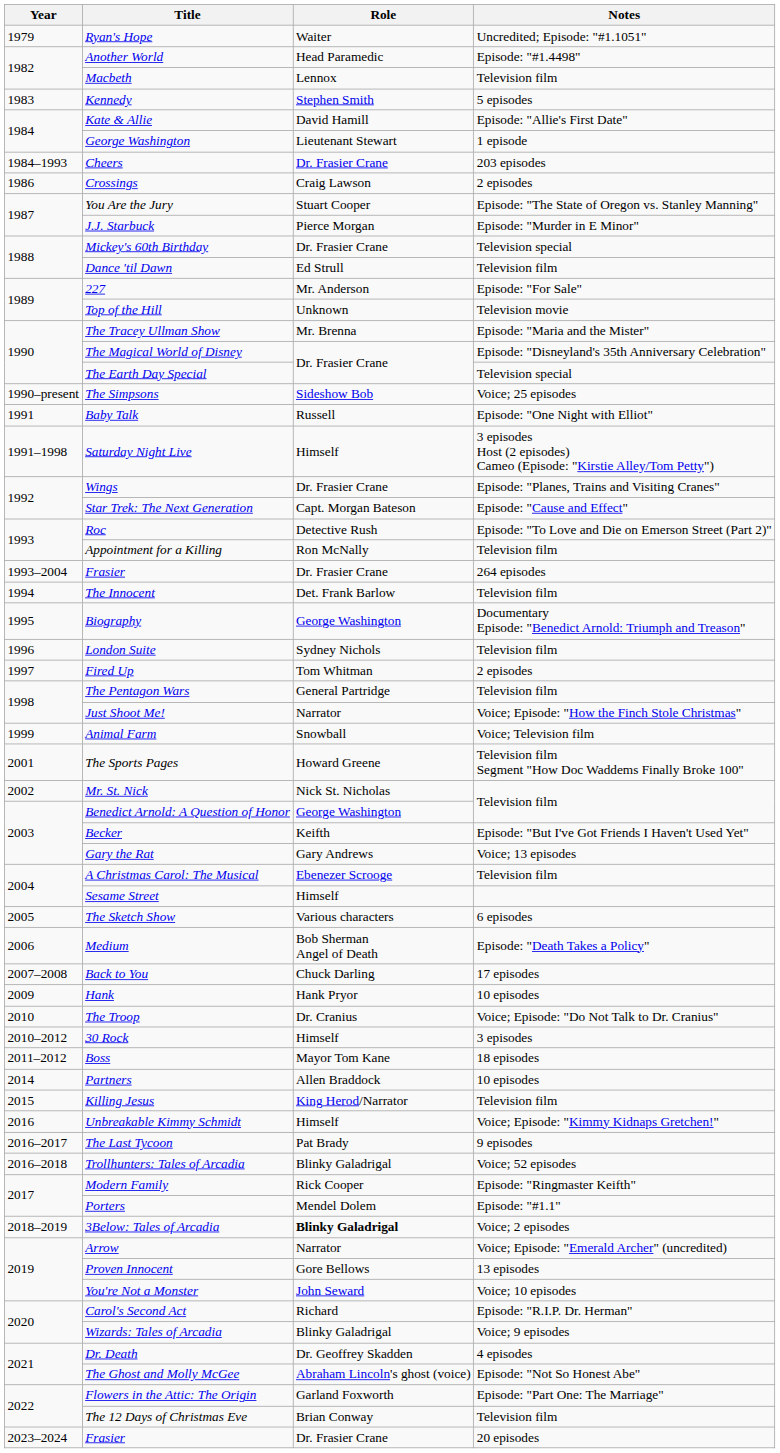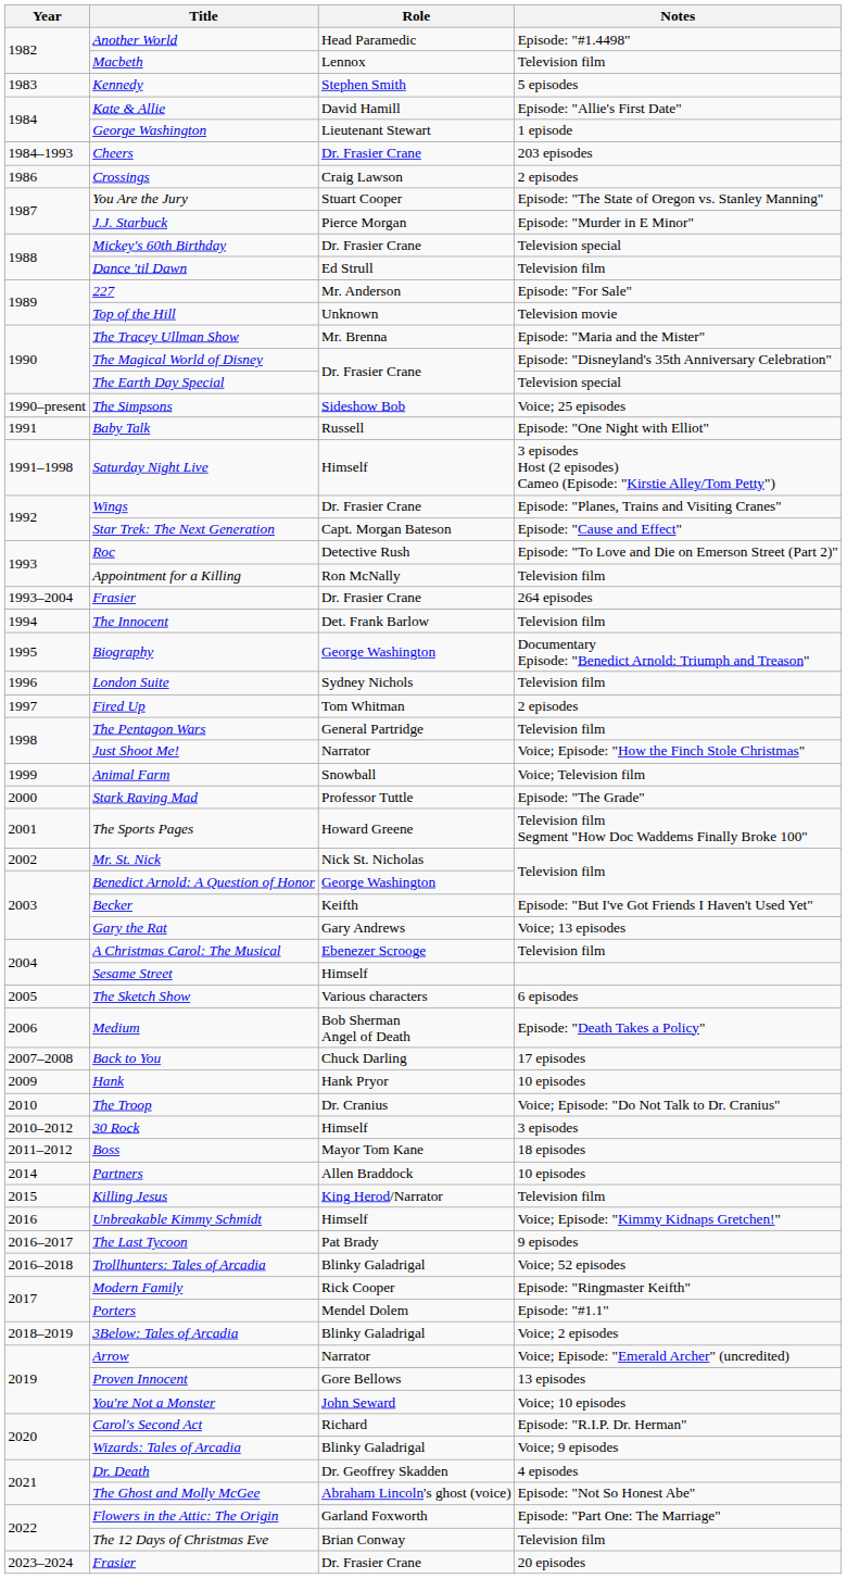- row: 1979 | Ryan's Hope | Waiter | Uncredited; Episode: "#1.1051"
+ row: 2000 | Stark Raving Mad | Professor Tuttle | Episode: "The Grade"
3Below: Tales of Arcadia | Role: bold -> normal
